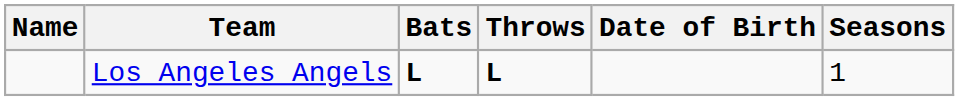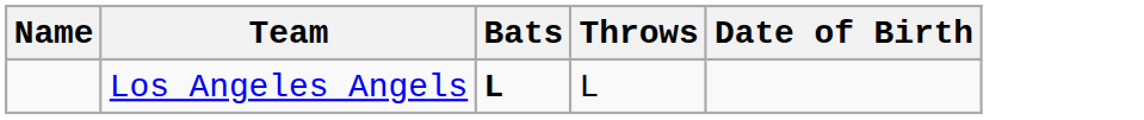- column: Seasons | 1
Los Angeles Angels | Throws: bold -> normal
